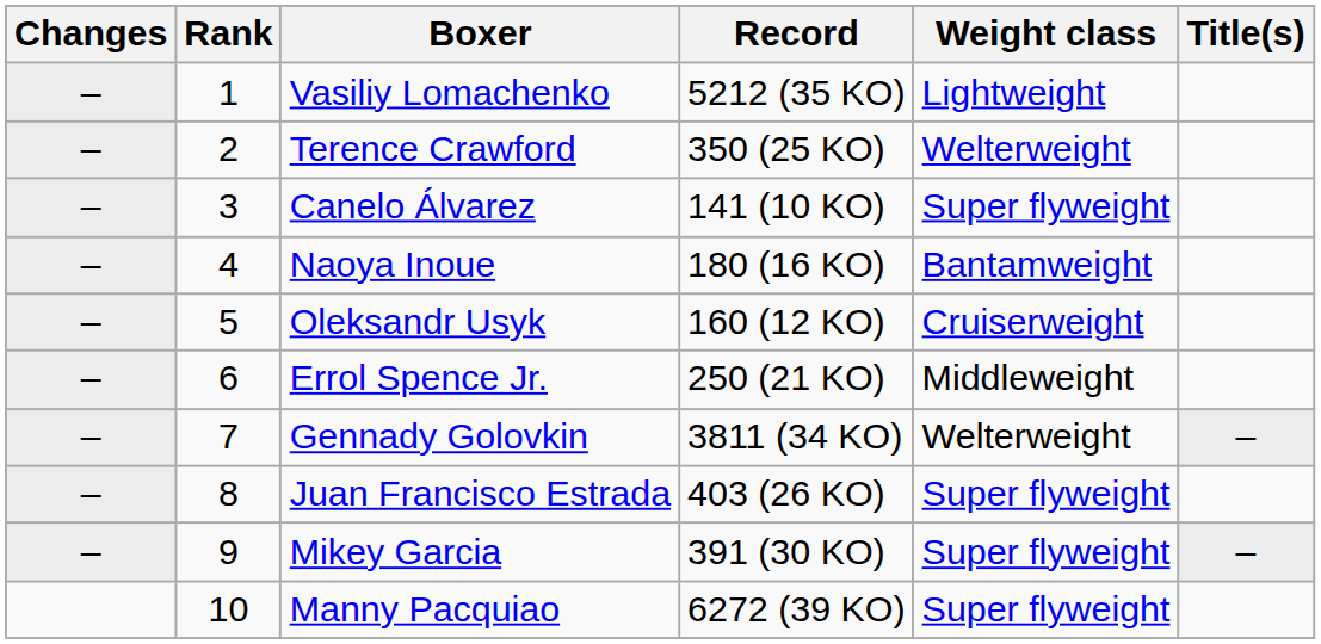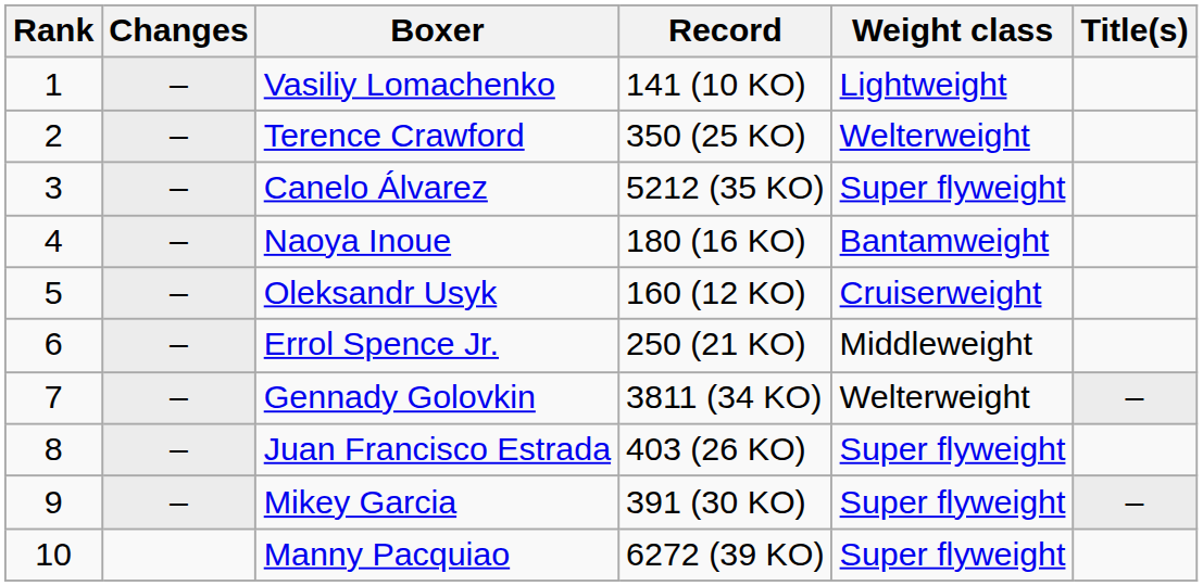columns swapped: Changes <-> Rank
Vasiliy Lomachenko | Record: 5212 (35 KO) -> 141 (10 KO)
Canelo Álvarez | Record: 141 (10 KO) -> 5212 (35 KO)
